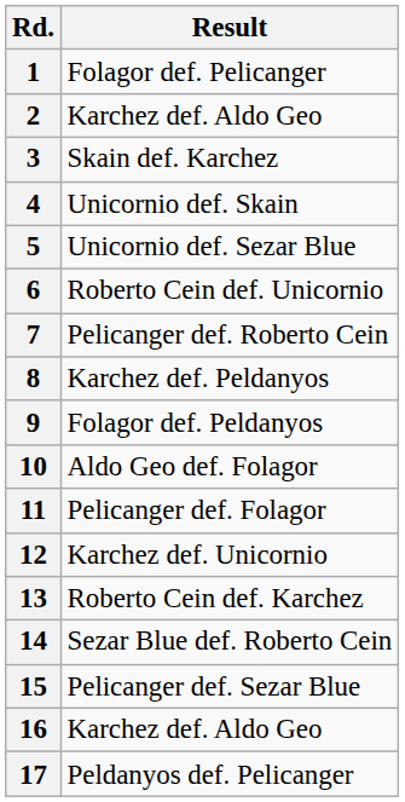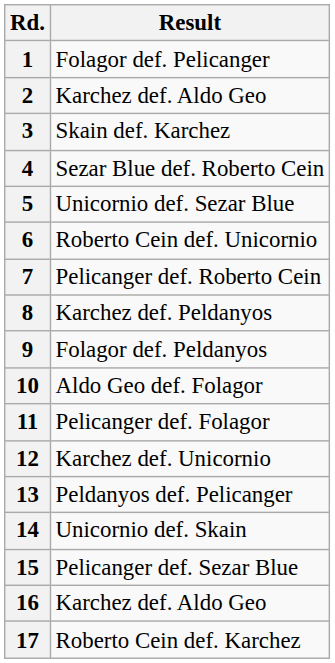4 | Result: Unicornio def. Skain -> Sezar Blue def. Roberto Cein
13 | Result: Roberto Cein def. Karchez -> Peldanyos def. Pelicanger
14 | Result: Sezar Blue def. Roberto Cein -> Unicornio def. Skain
17 | Result: Peldanyos def. Pelicanger -> Roberto Cein def. Karchez
